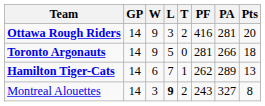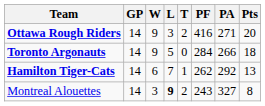Ottawa Rough Riders | PA: 281 -> 271
Toronto Argonauts | PF: 281 -> 284
Hamilton Tiger-Cats | PA: 289 -> 292
